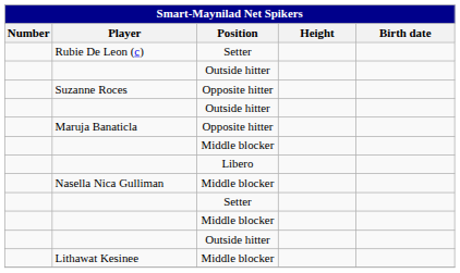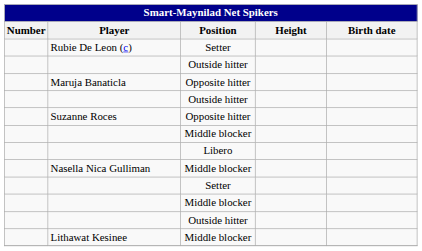rows swapped: Suzanne Roces <-> Maruja Banaticla
